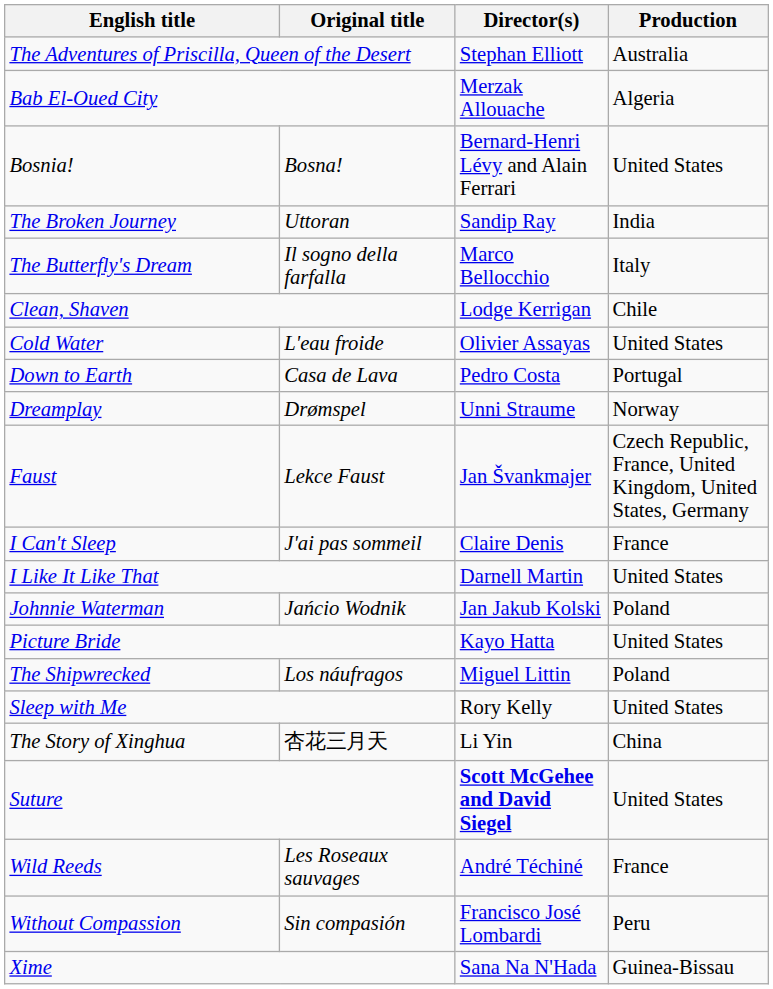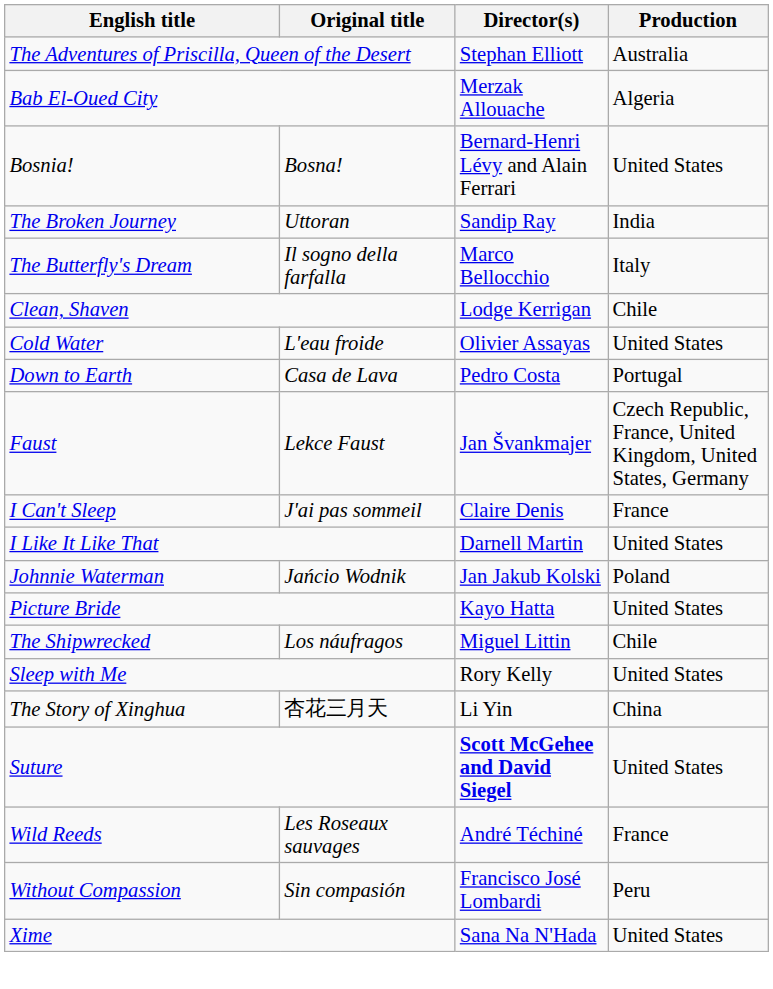- row: Dreamplay | Drømspel | Unni Straume | Norway
The Shipwrecked | Production: Poland -> Chile
Xime | Production: Guinea-Bissau -> United States
